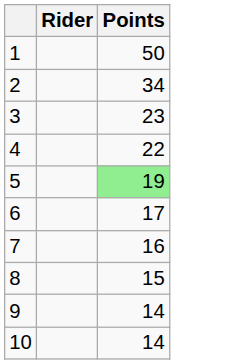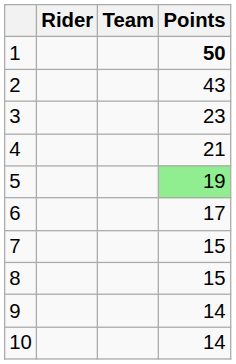+ column: Team
1 | Points: normal -> bold
2 | Points: 34 -> 43
4 | Points: 22 -> 21
7 | Points: 16 -> 15
